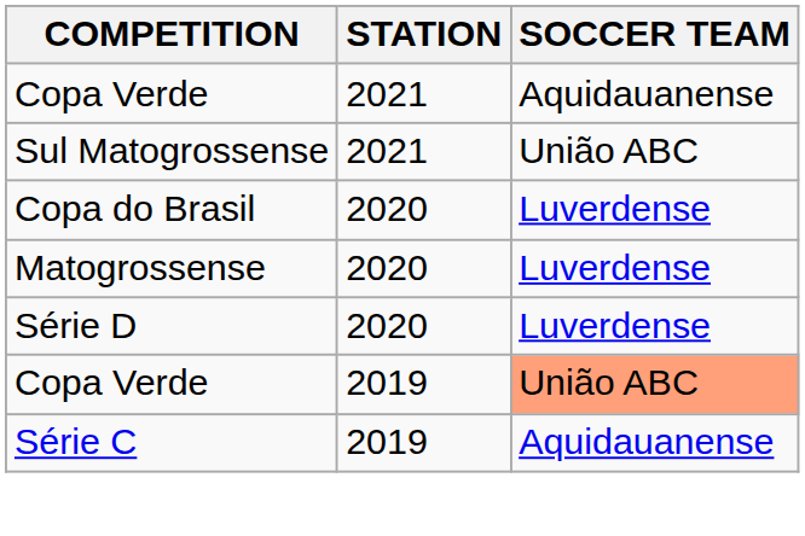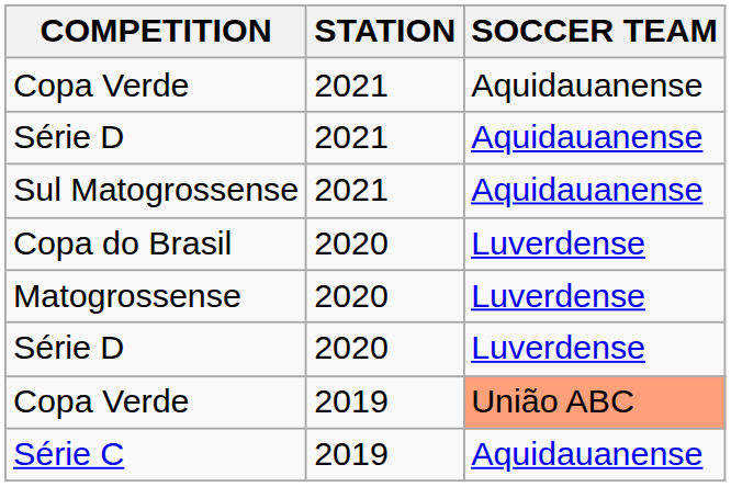+ row: Série D | 2021 | Aquidauanense
Sul Matogrossense | SOCCER TEAM: União ABC -> Aquidauanense
